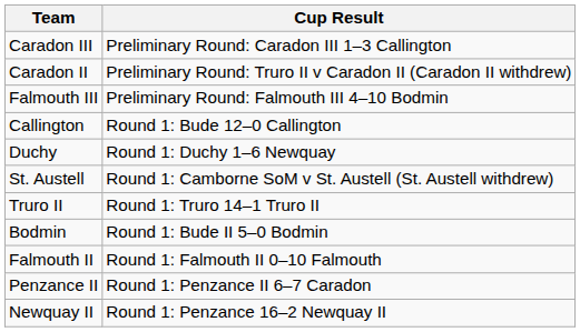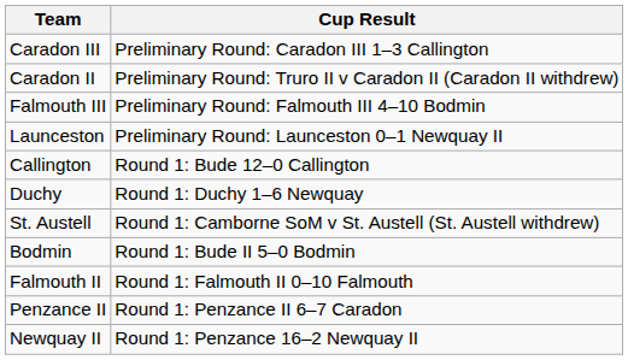+ row: Launceston | Preliminary Round: Launceston 0–1 Newquay II
- row: Truro II | Round 1: Truro 14–1 Truro II
